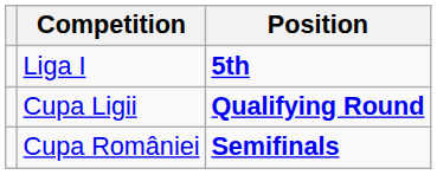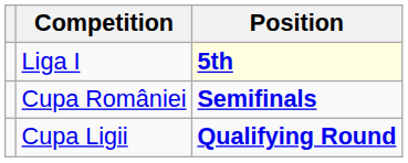Liga I | Position: no background -> lightyellow background
rows swapped: Cupa României <-> Cupa Ligii
